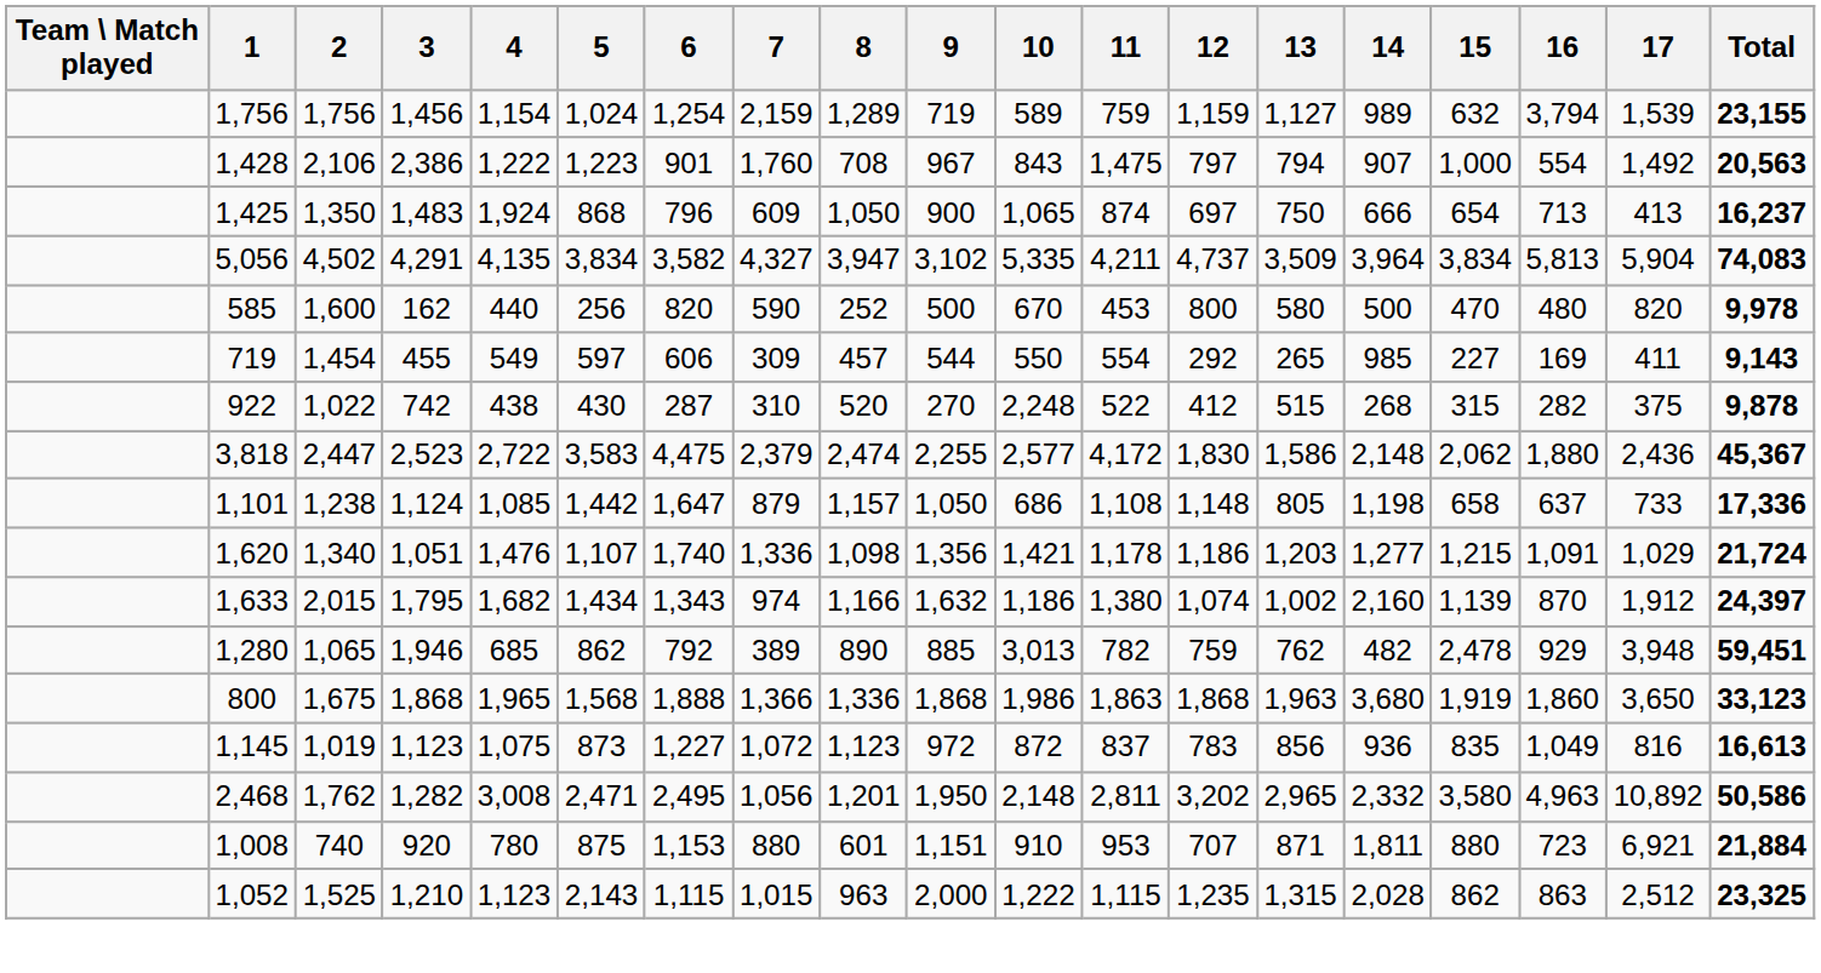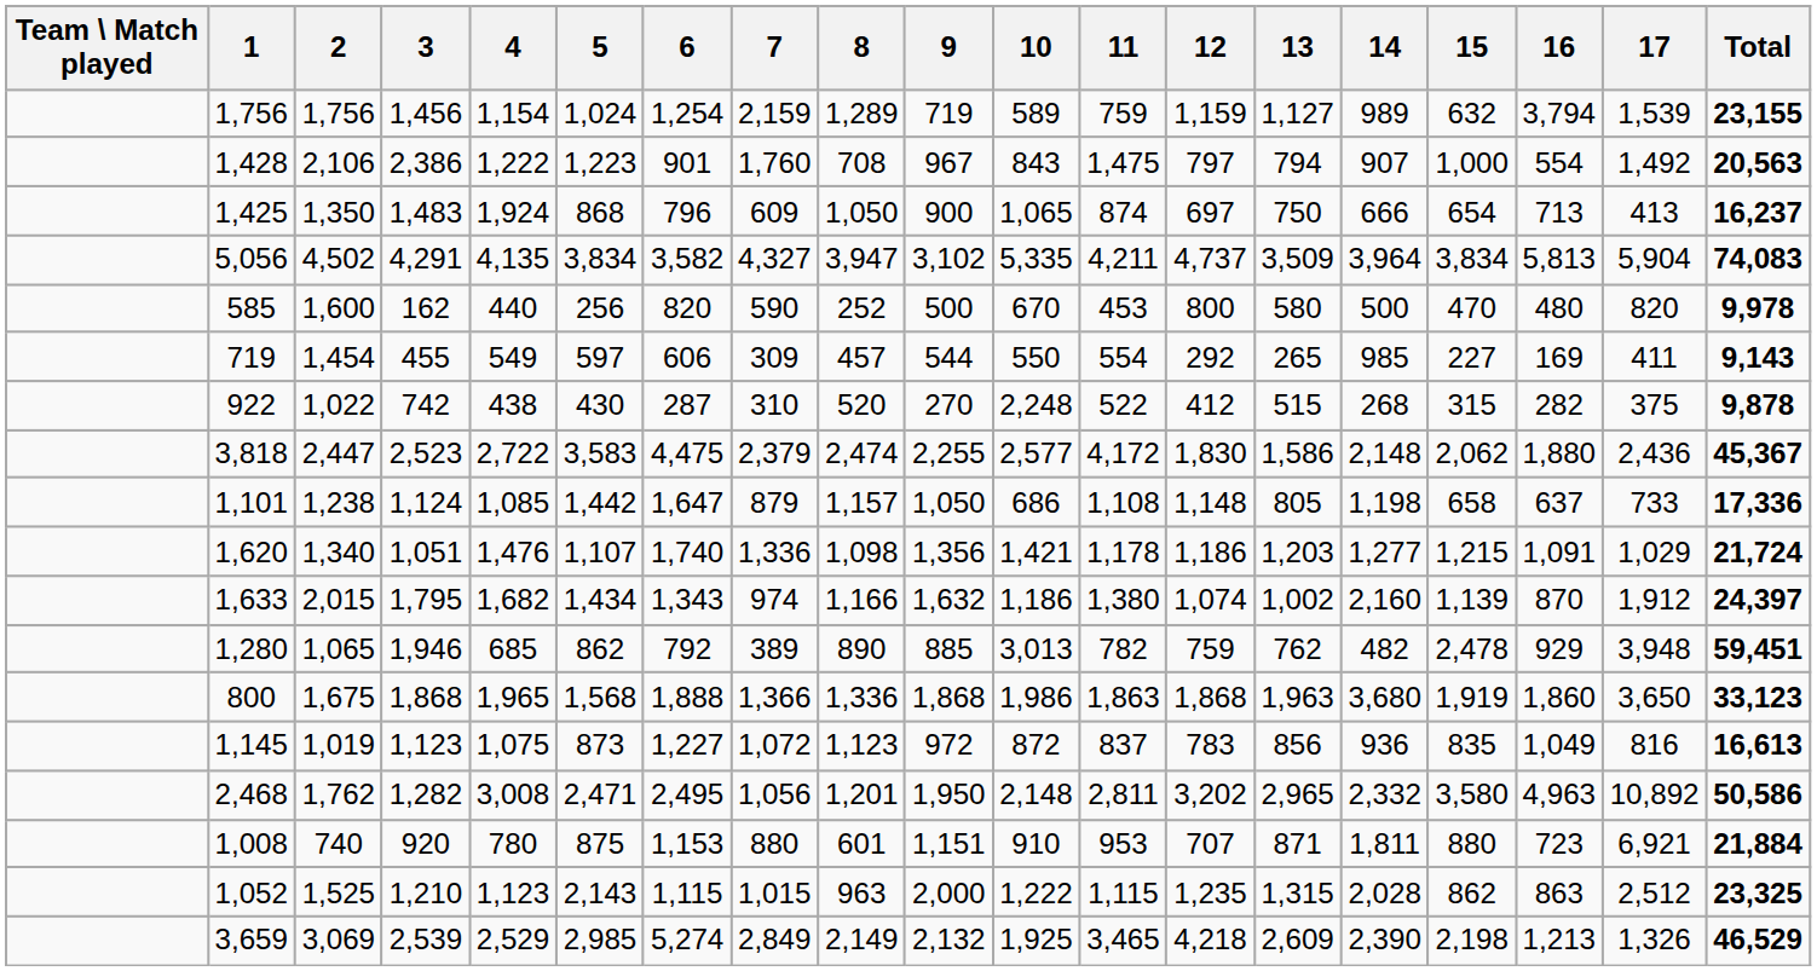+ row: 3,659 | 3,069 | 2,539 | 2,529 | 2,985 | 5,274 | 2,849 | 2,149 | 2,132 | 1,925 | 3,465 | 4,218 | 2,609 | 2,390 | 2,198 | 1,213 | 1,326 | 46,529
